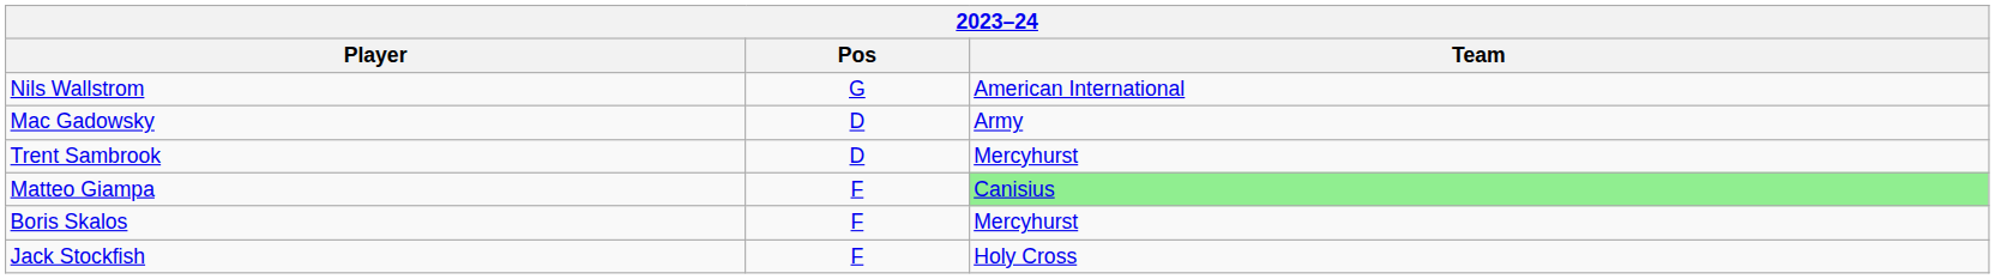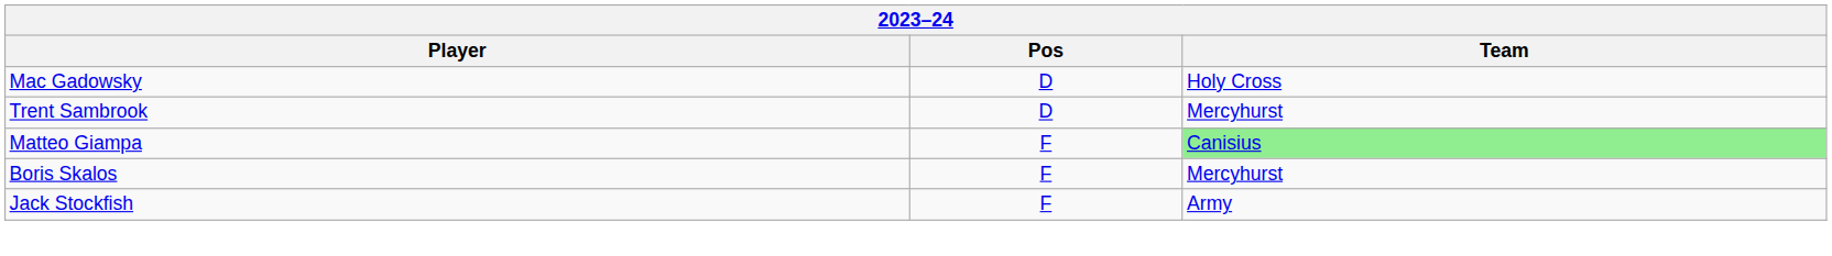- row: Nils Wallstrom | G | American International
Mac Gadowsky | Team: Army -> Holy Cross
Jack Stockfish | Team: Holy Cross -> Army
